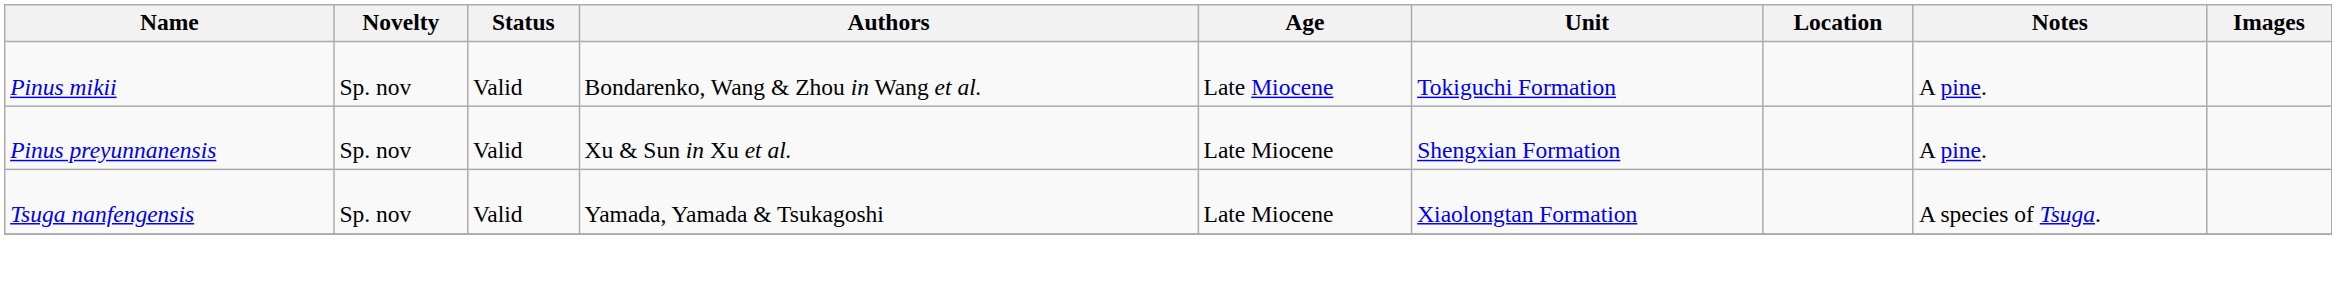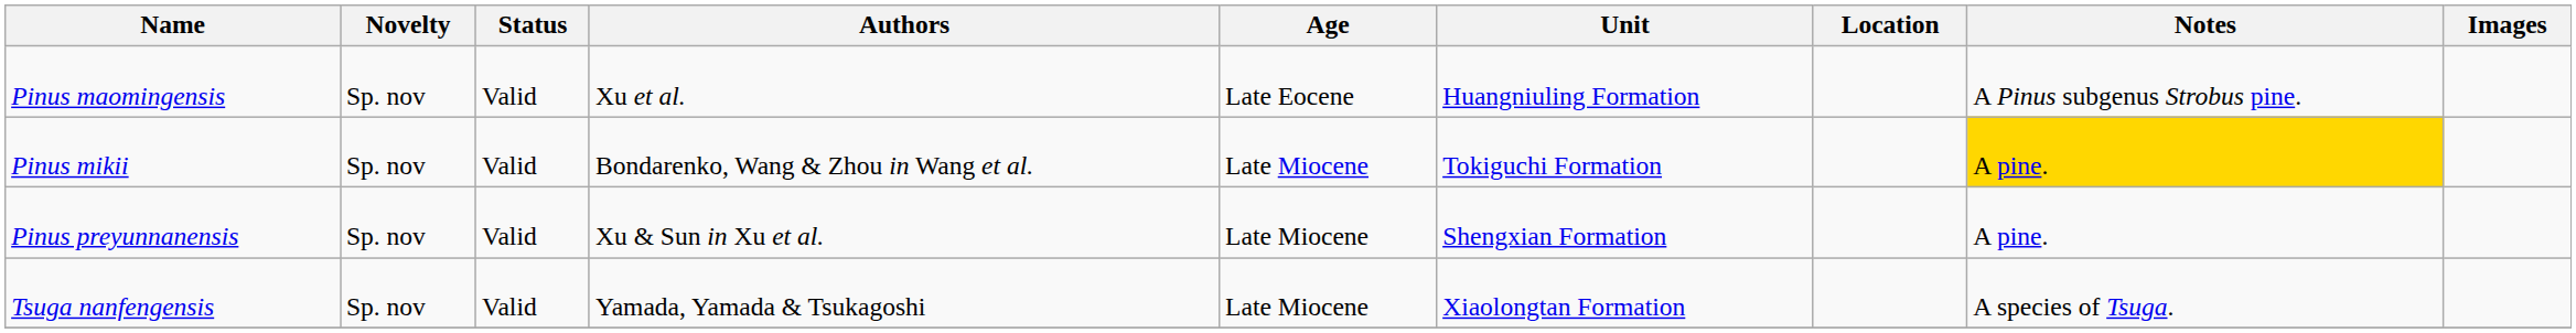+ row: Pinus maomingensis | Sp. nov | Valid | Xu et al. | Late Eocene | Huangniuling Formation | A Pinus subgenus Strobus pine.
Pinus mikii | Notes: no background -> gold background
